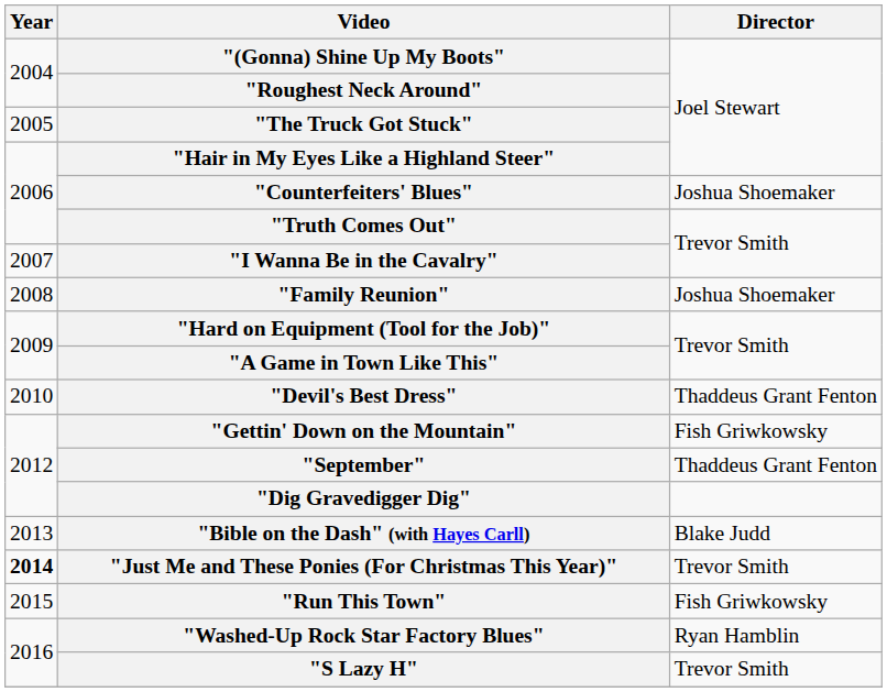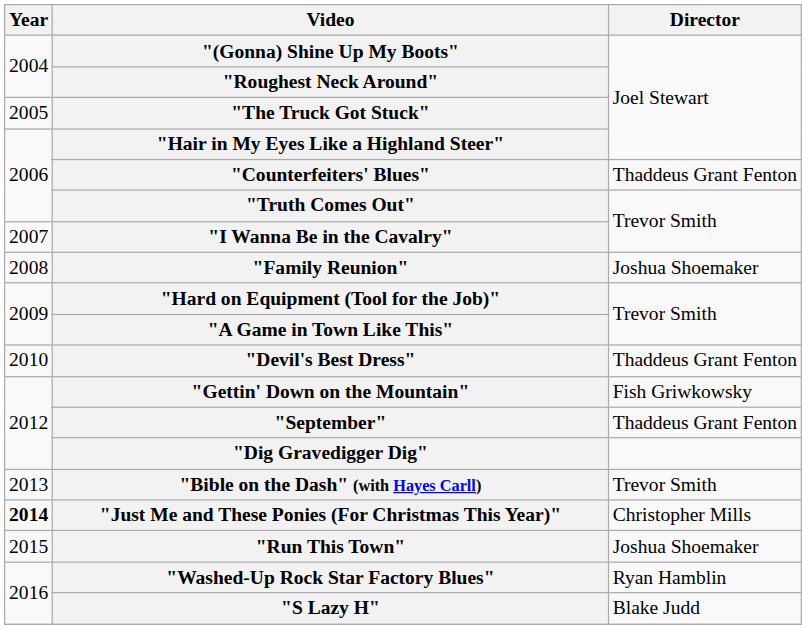"Counterfeiters' Blues" | Director: Joshua Shoemaker -> Thaddeus Grant Fenton
"Bible on the Dash" (with Hayes Carll) | Director: Blake Judd -> Trevor Smith
"Just Me and These Ponies (For Christmas This Year)" | Director: Trevor Smith -> Christopher Mills
"Run This Town" | Director: Fish Griwkowsky -> Joshua Shoemaker
"S Lazy H" | Director: Trevor Smith -> Blake Judd
